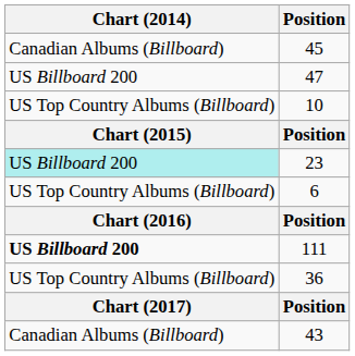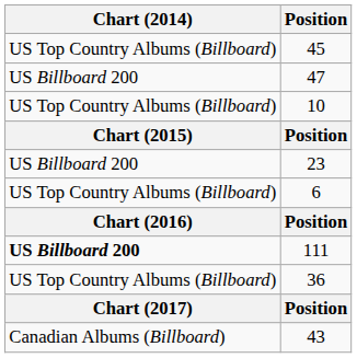45 | Chart (2014): Canadian Albums (Billboard) -> US Top Country Albums (Billboard)
23 | Chart (2014): paleturquoise background -> no background
